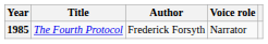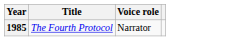- column: Author | Frederick Forsyth
